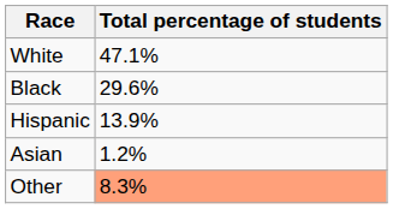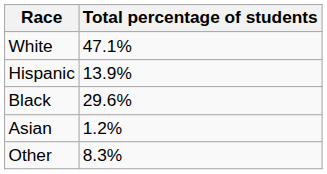rows swapped: Black <-> Hispanic
Other | Total percentage of students: lightsalmon background -> no background
